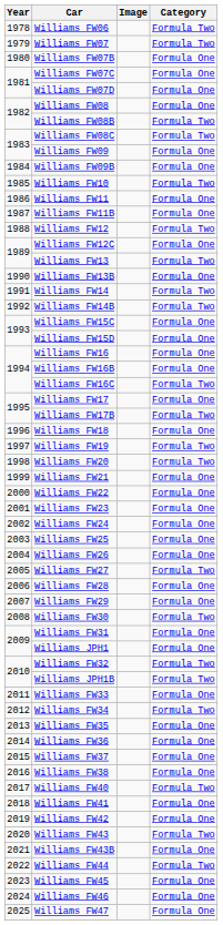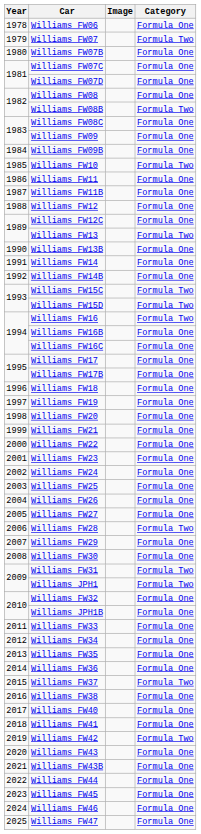Williams FW06 | Category: Formula Two -> Formula One
Williams FW08C | Category: Formula Two -> Formula One
Williams FW12 | Category: Formula Two -> Formula One
Williams FW14 | Category: Formula Two -> Formula One
Williams FW14B | Category: Formula Two -> Formula One
Williams FW15C | Category: Formula One -> Formula Two
Williams FW15D | Category: Formula One -> Formula Two
Williams FW16 | Category: Formula One -> Formula Two
Williams FW16C | Category: Formula Two -> Formula One
Williams FW17B | Category: Formula Two -> Formula One
Williams FW19 | Category: Formula Two -> Formula One
Williams FW20 | Category: Formula Two -> Formula One
Williams FW27 | Category: Formula Two -> Formula One
Williams FW28 | Category: Formula One -> Formula Two
Williams FW30 | Category: Formula Two -> Formula One
Williams FW31 | Category: Formula One -> Formula Two
Williams JPH1 | Category: Formula One -> Formula Two
Williams FW32 | Category: Formula Two -> Formula One
Williams JPH1B | Category: Formula Two -> Formula One
Williams FW34 | Category: Formula Two -> Formula One
Williams FW37 | Category: Formula One -> Formula Two
Williams FW40 | Category: Formula Two -> Formula One
Williams FW42 | Category: Formula One -> Formula Two
Williams FW43 | Category: Formula Two -> Formula One
Williams FW44 | Category: Formula Two -> Formula One
